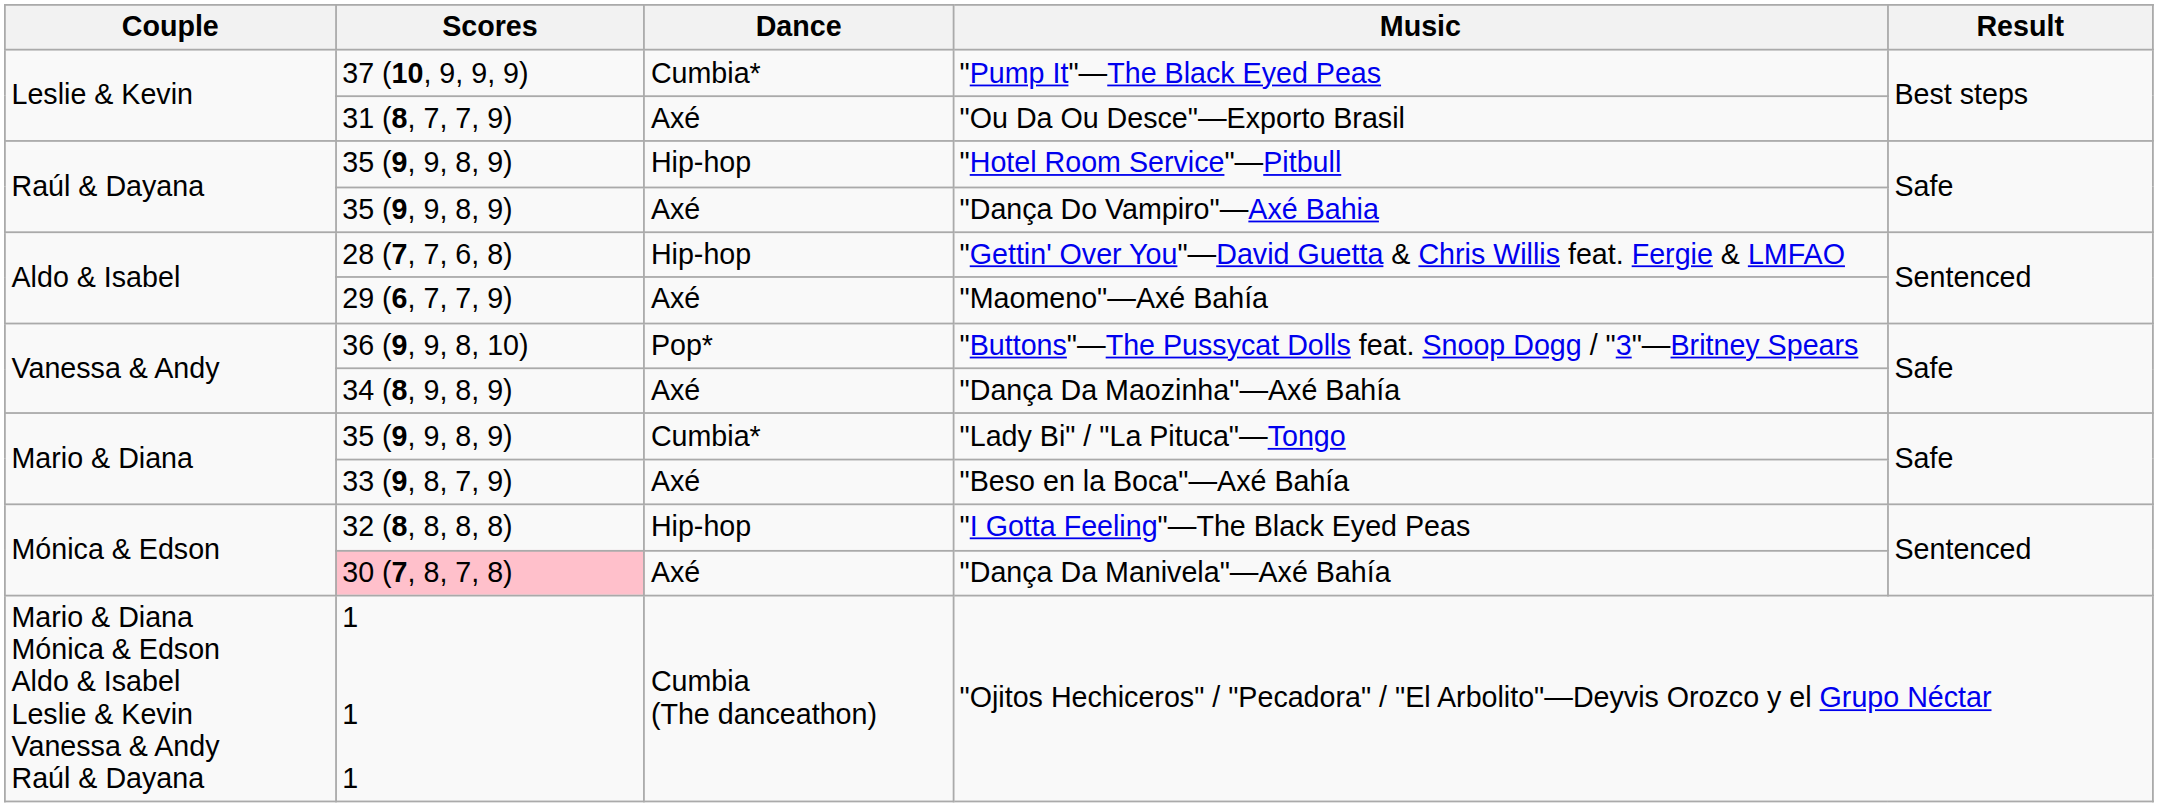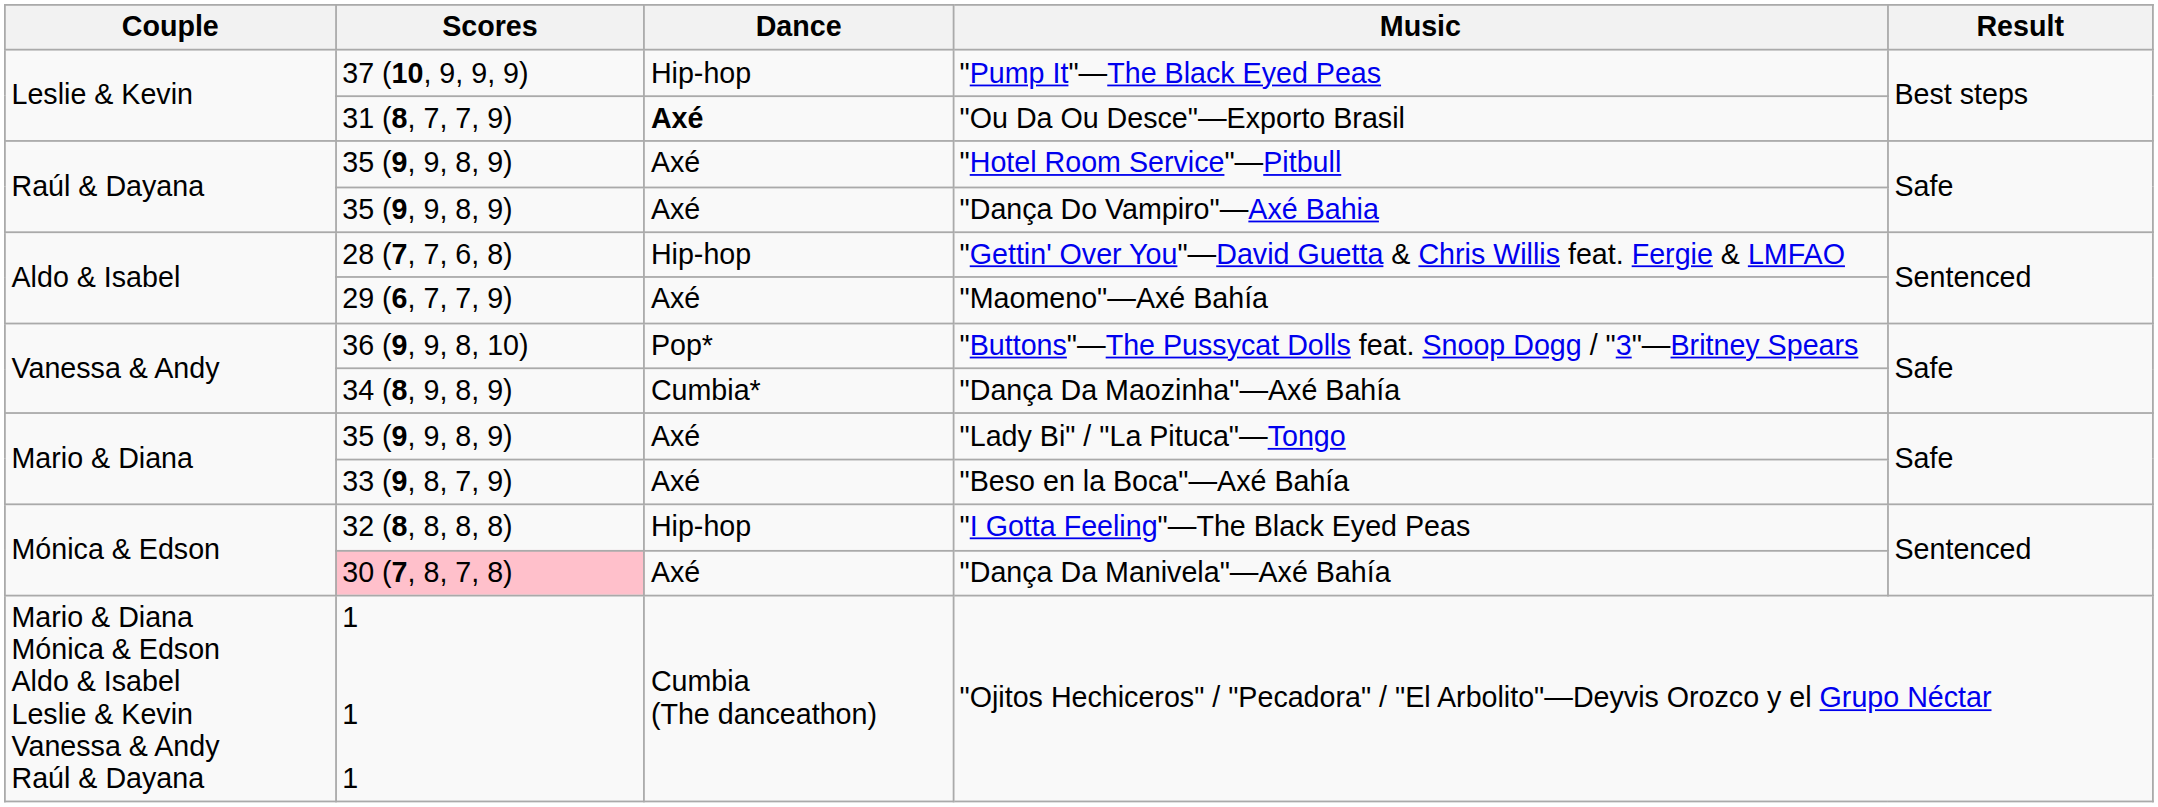"Pump It"—The Black Eyed Peas | Dance: Cumbia* -> Hip-hop
"Ou Da Ou Desce"—Exporto Brasil | Dance: normal -> bold
"Hotel Room Service"—Pitbull | Dance: Hip-hop -> Axé
"Dança Da Maozinha"—Axé Bahía | Dance: Axé -> Cumbia*
"Lady Bi" / "La Pituca"—Tongo | Dance: Cumbia* -> Axé
